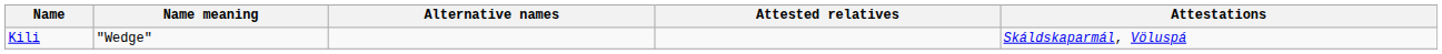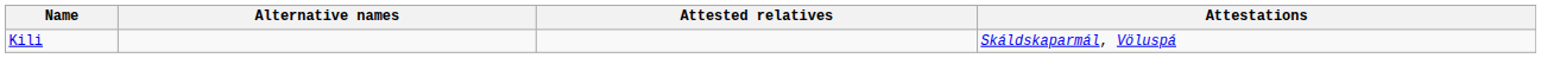- column: Name meaning | "Wedge"
